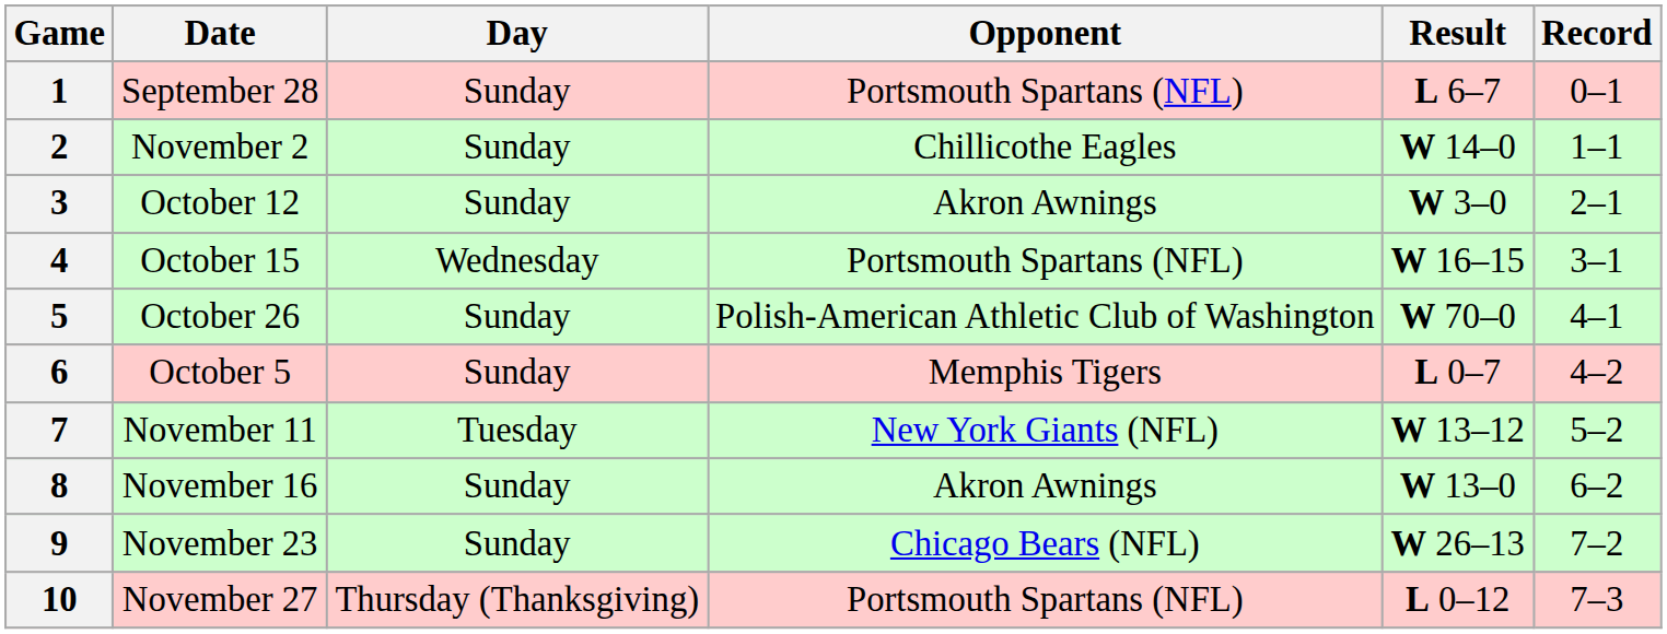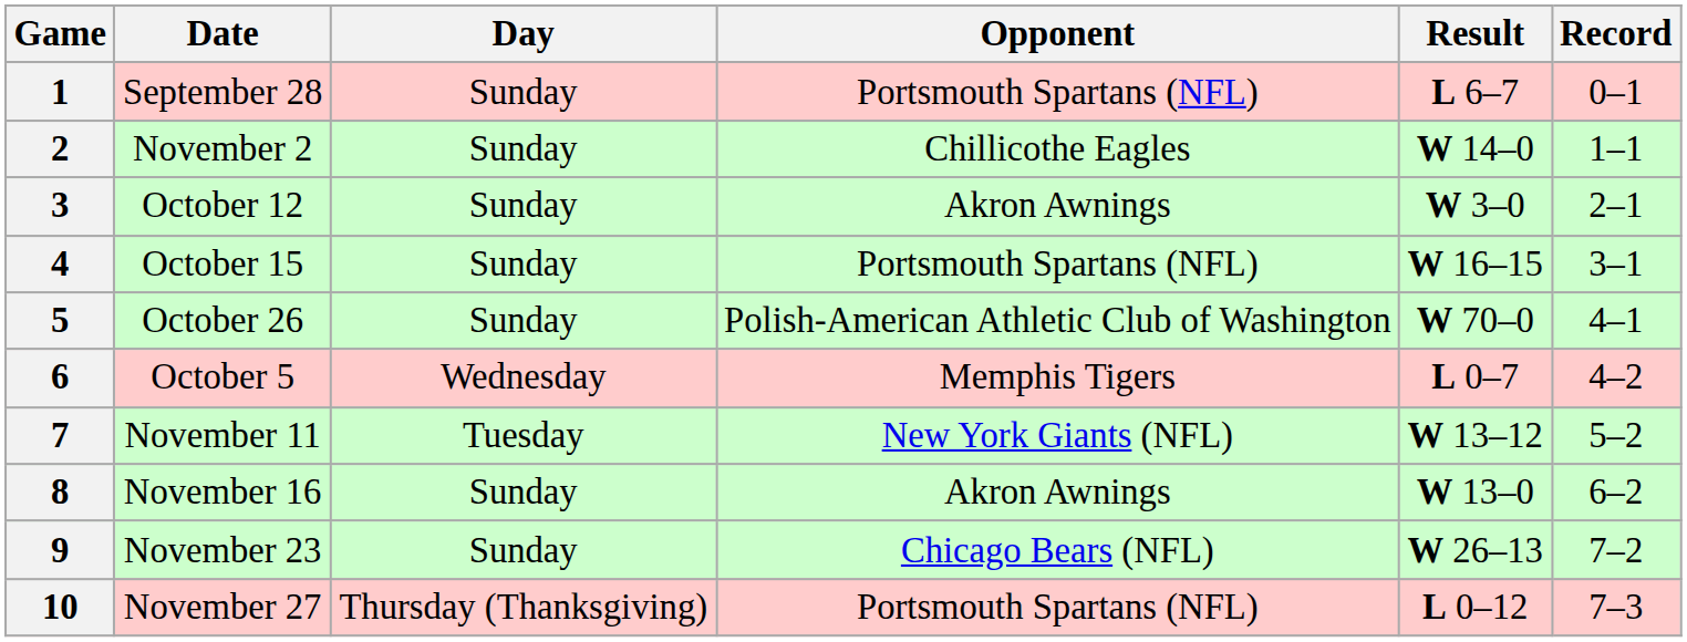4 | Day: Wednesday -> Sunday
6 | Day: Sunday -> Wednesday
